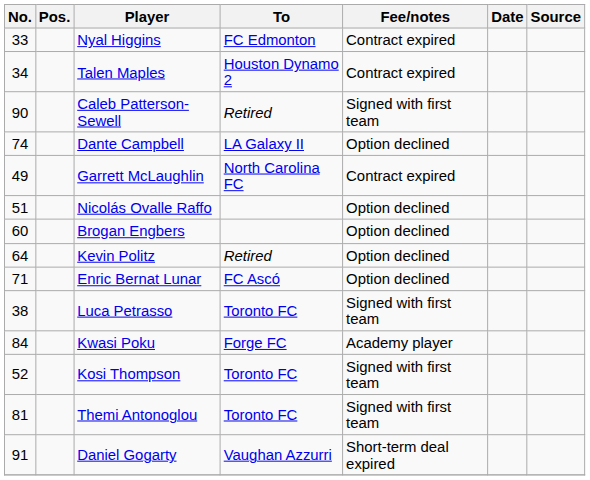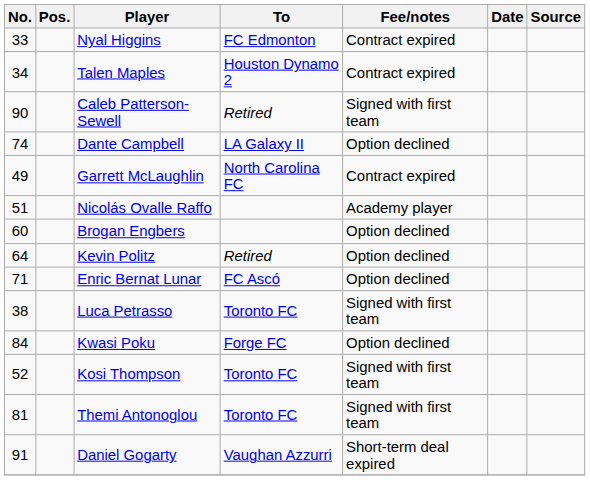Nicolás Ovalle Raffo | Fee/notes: Option declined -> Academy player
Kwasi Poku | Fee/notes: Academy player -> Option declined
